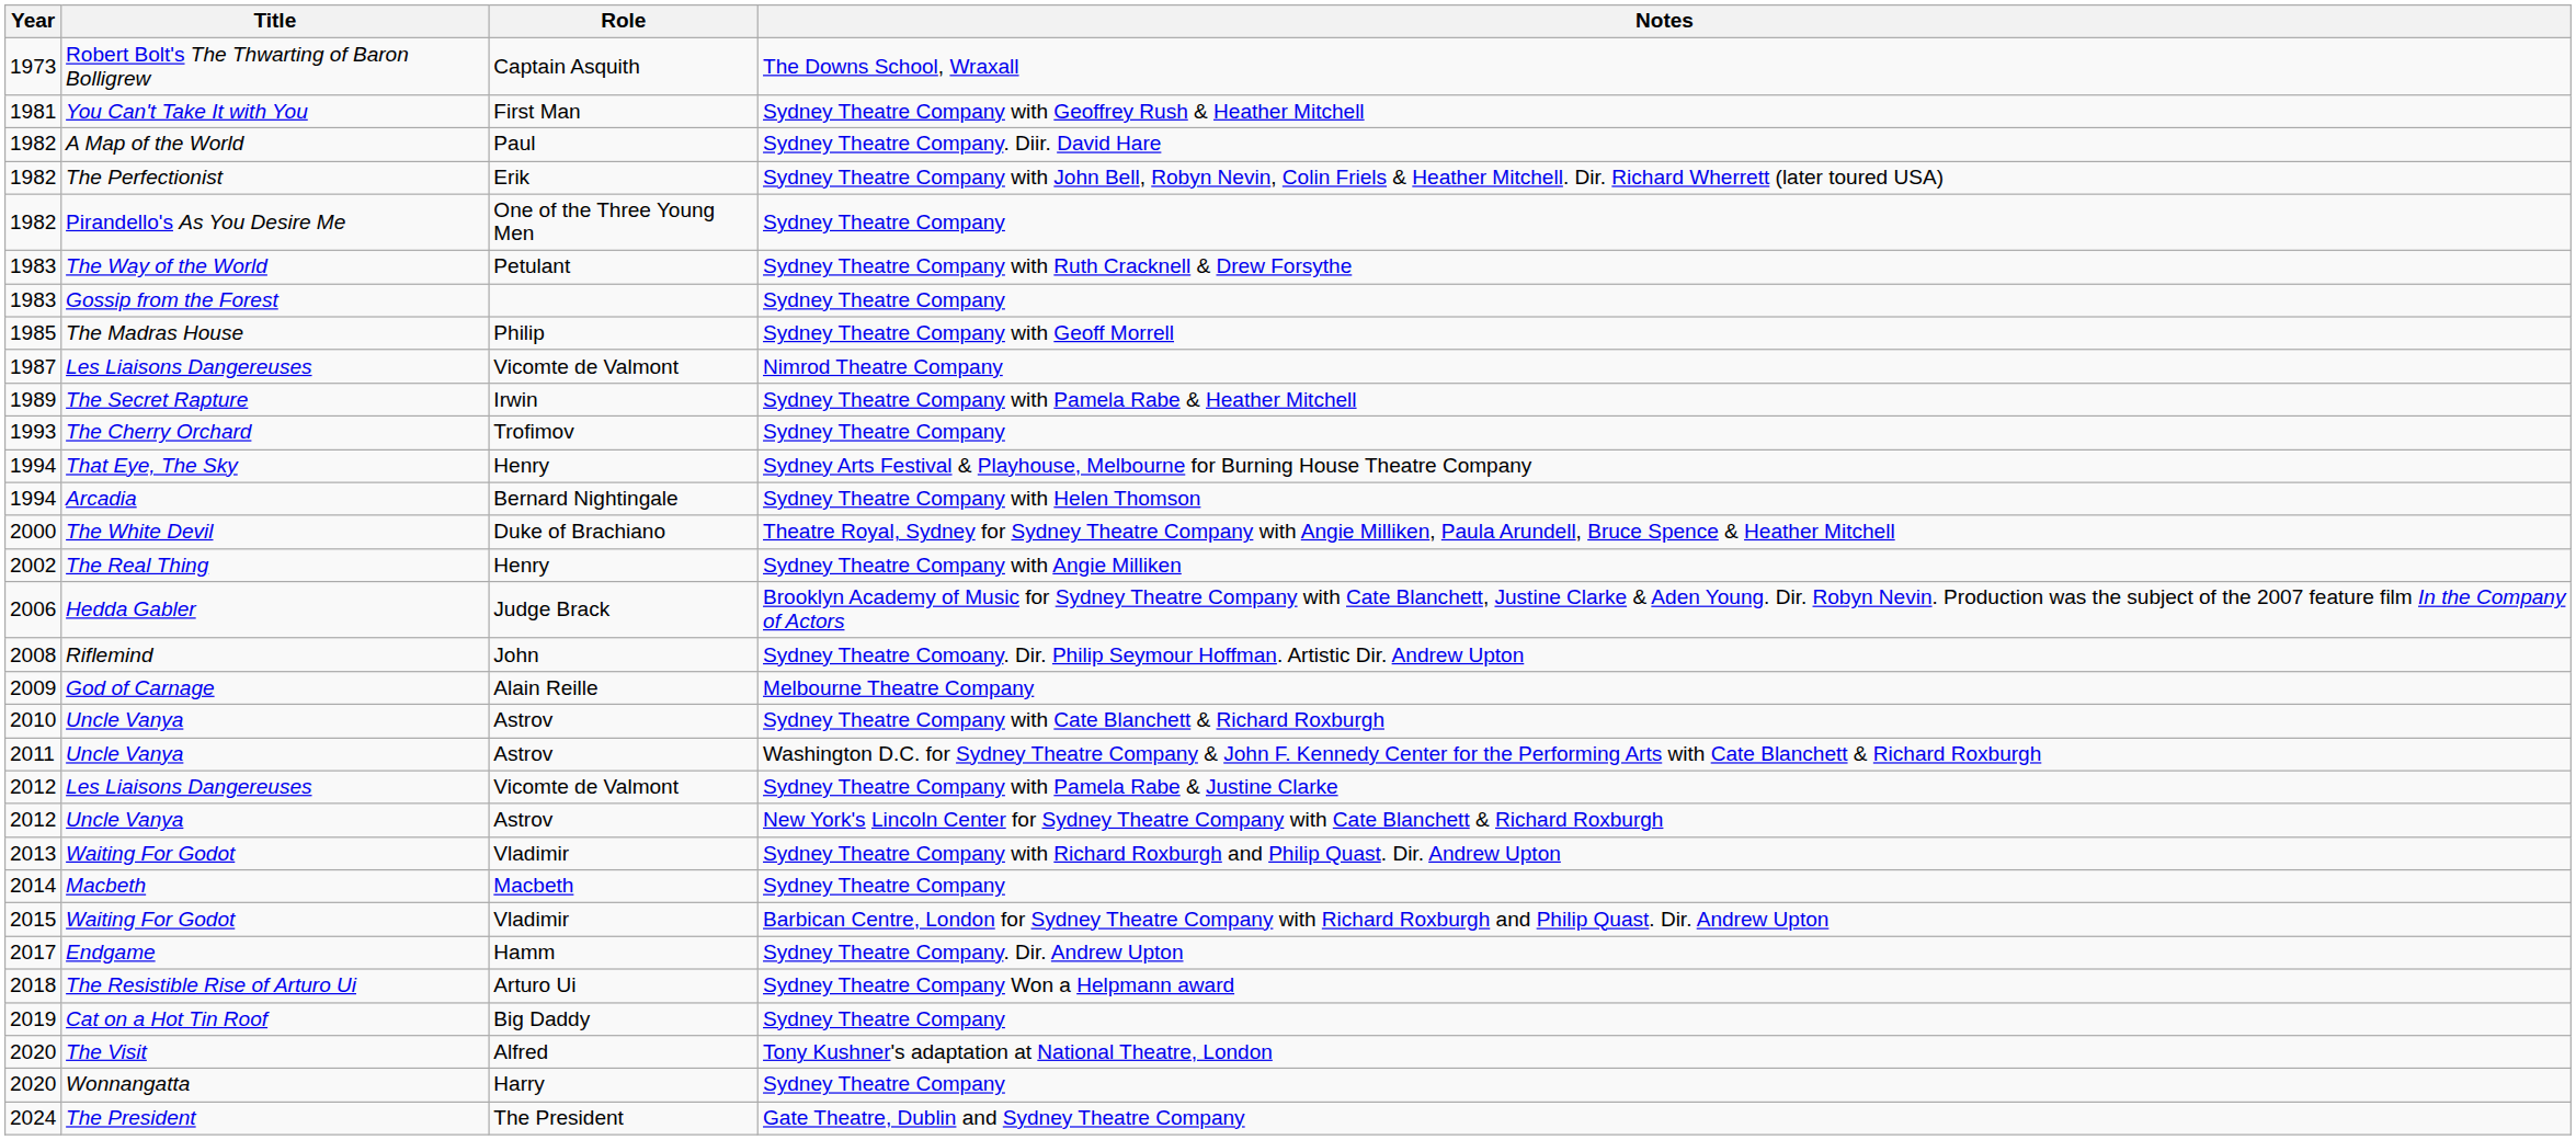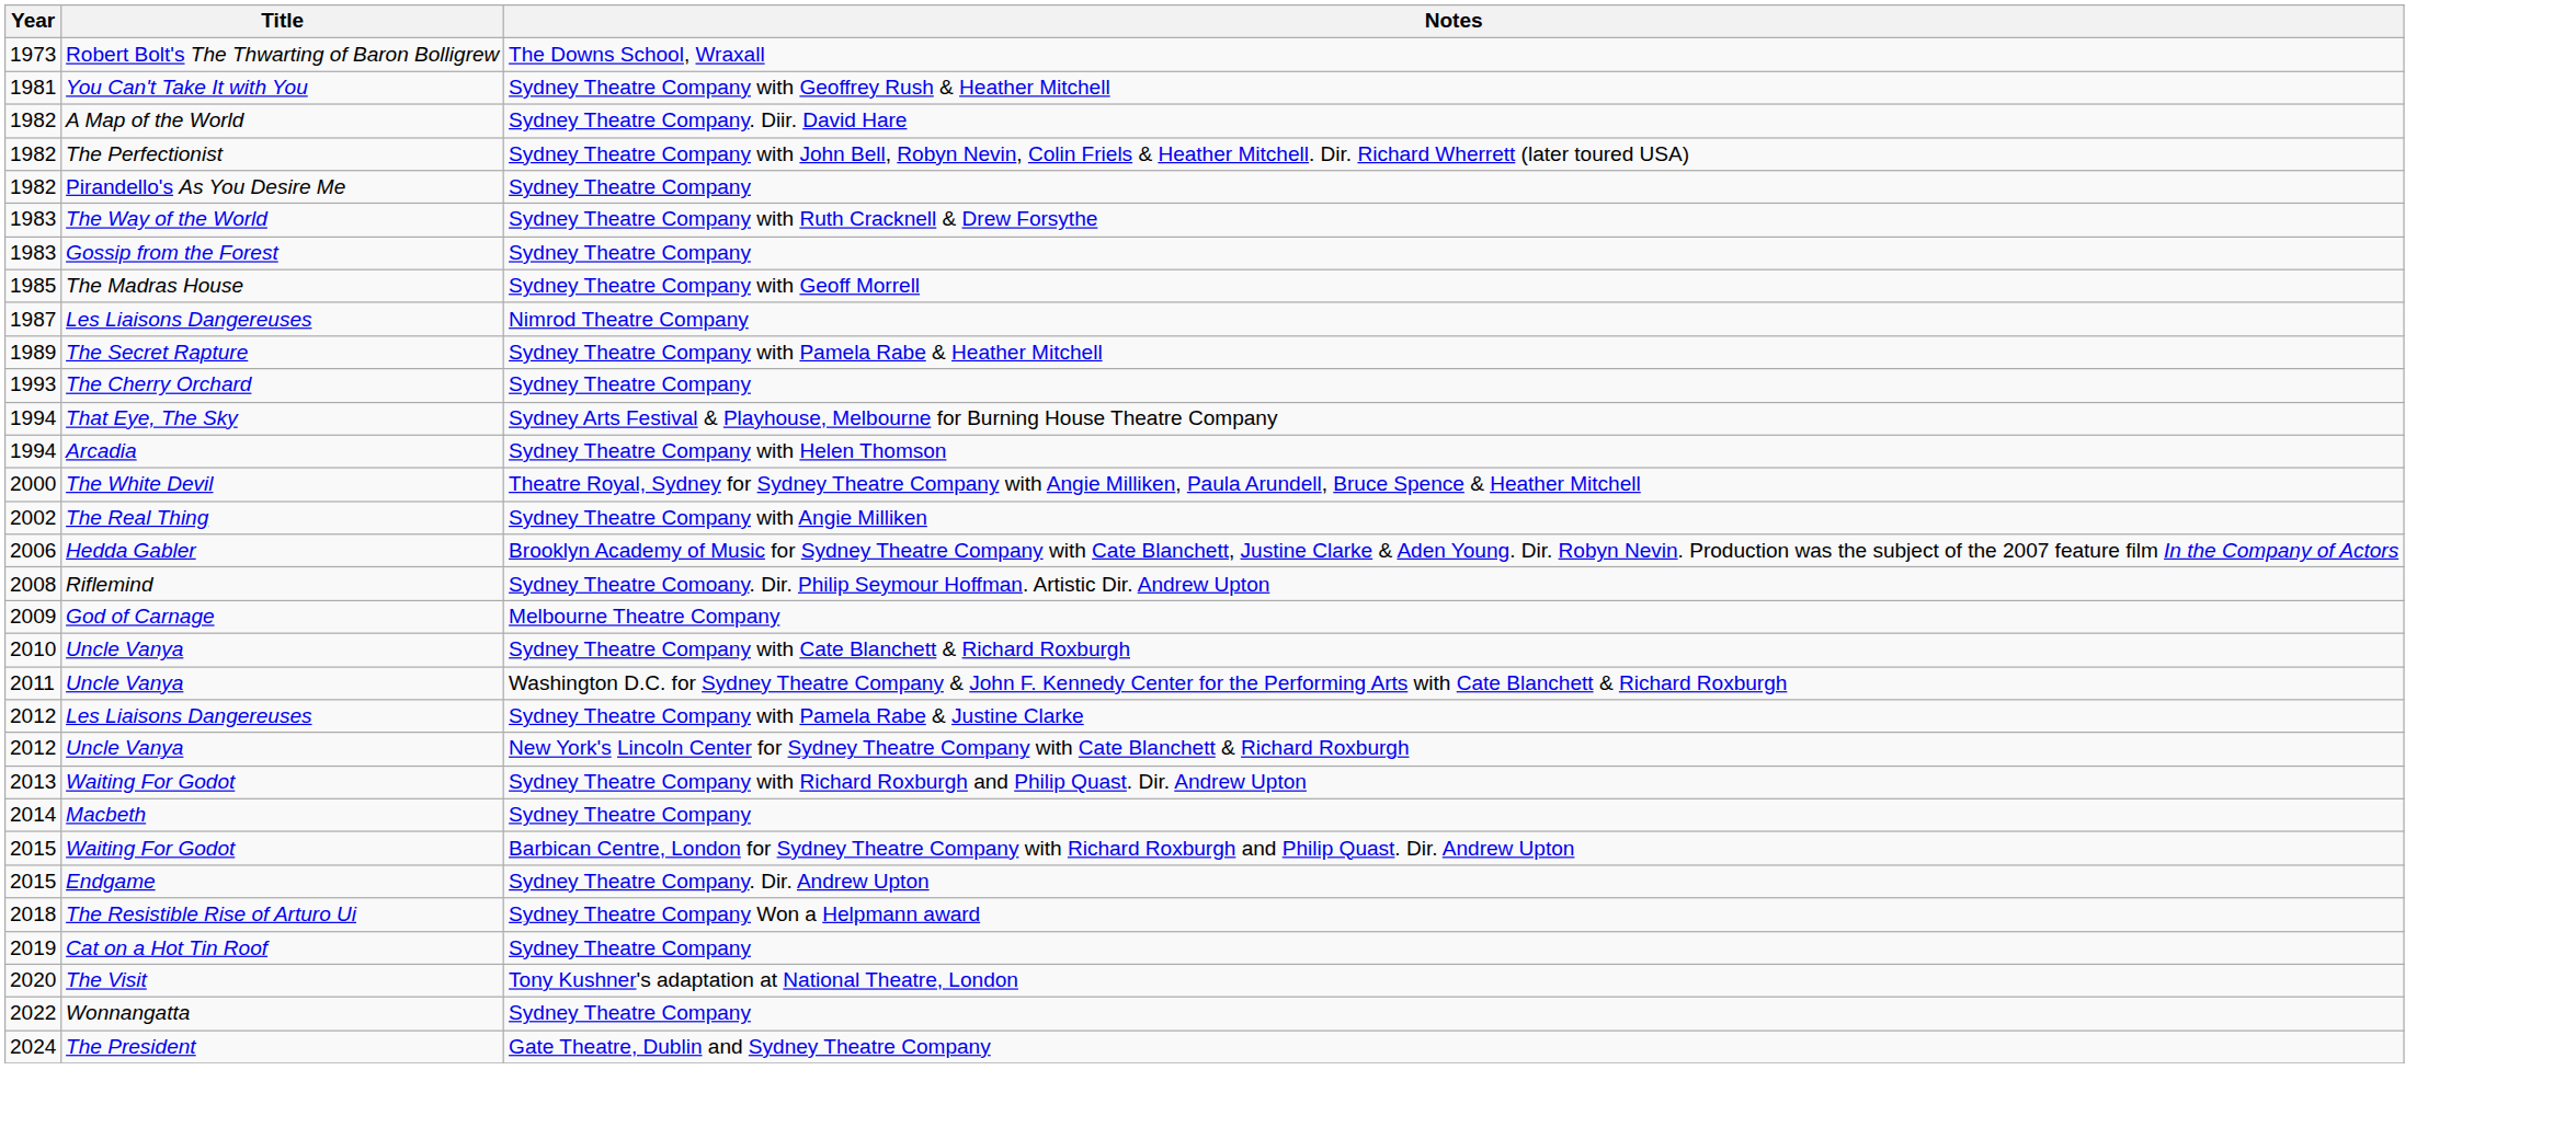- column: Role | Captain Asquith | First Man | Paul | Erik | One of the Three Young Men | Petulant | Philip | Vicomte de Valmont | Irwin | Trofimov | Henry | Bernard Nightingale | Duke of Brachiano | Henry | Judge Brack | John | Alain Reille | Astrov | Astrov | Vicomte de Valmont | Astrov | Vladimir | Macbeth | Vladimir | Hamm | Arturo Ui | Big Daddy | Alfred | Harry | The President
Endgame | Year: 2017 -> 2015
Wonnangatta | Year: 2020 -> 2022
